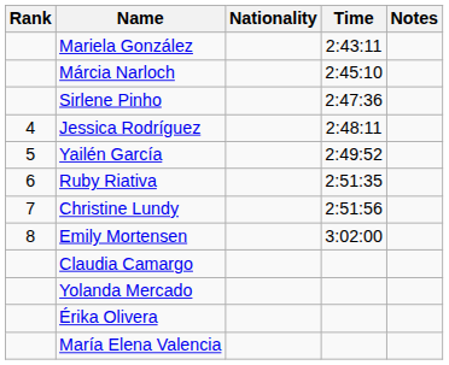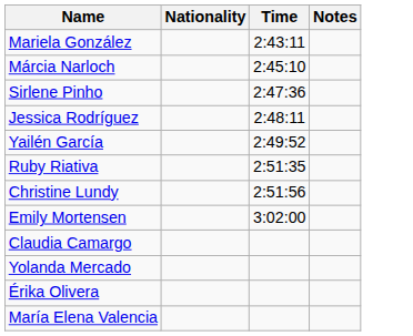- column: Rank | 4 | 5 | 6 | 7 | 8
